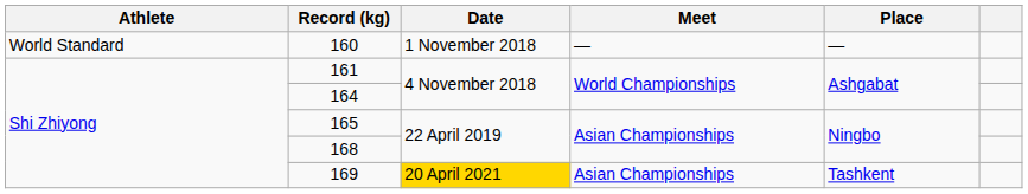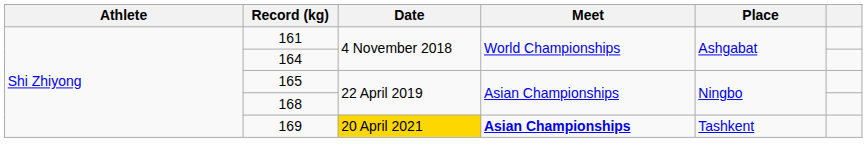- row: World Standard | 160 | 1 November 2018 | — | —
169 | Meet: normal -> bold
